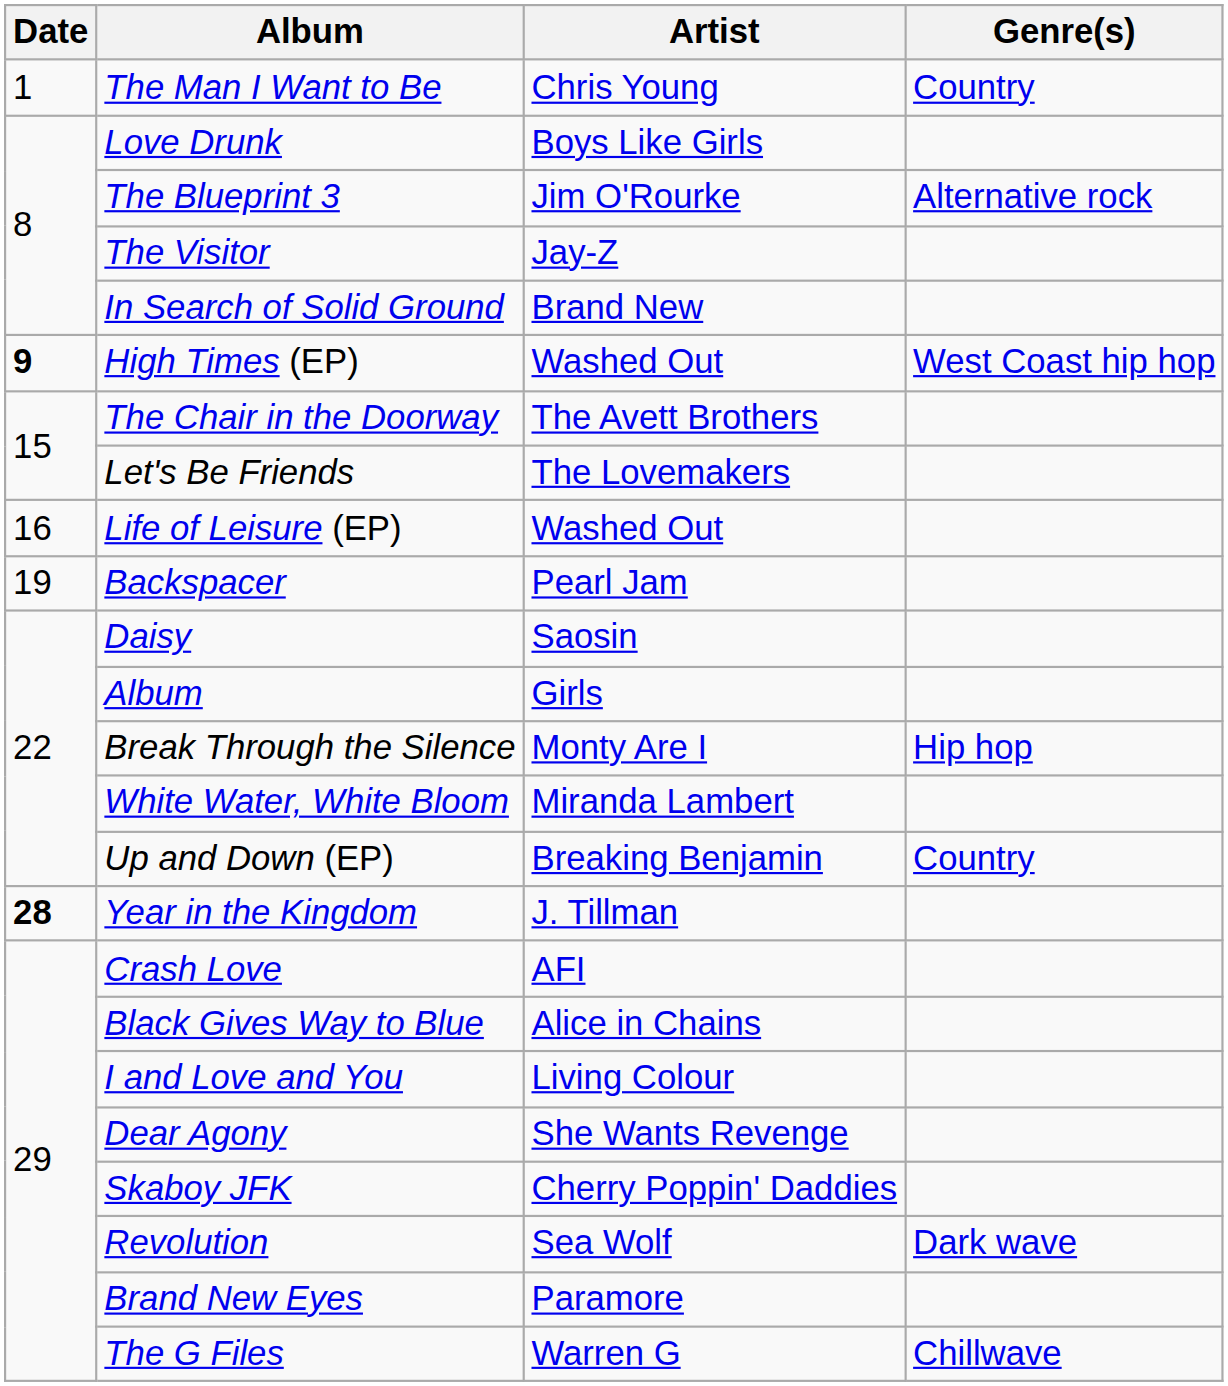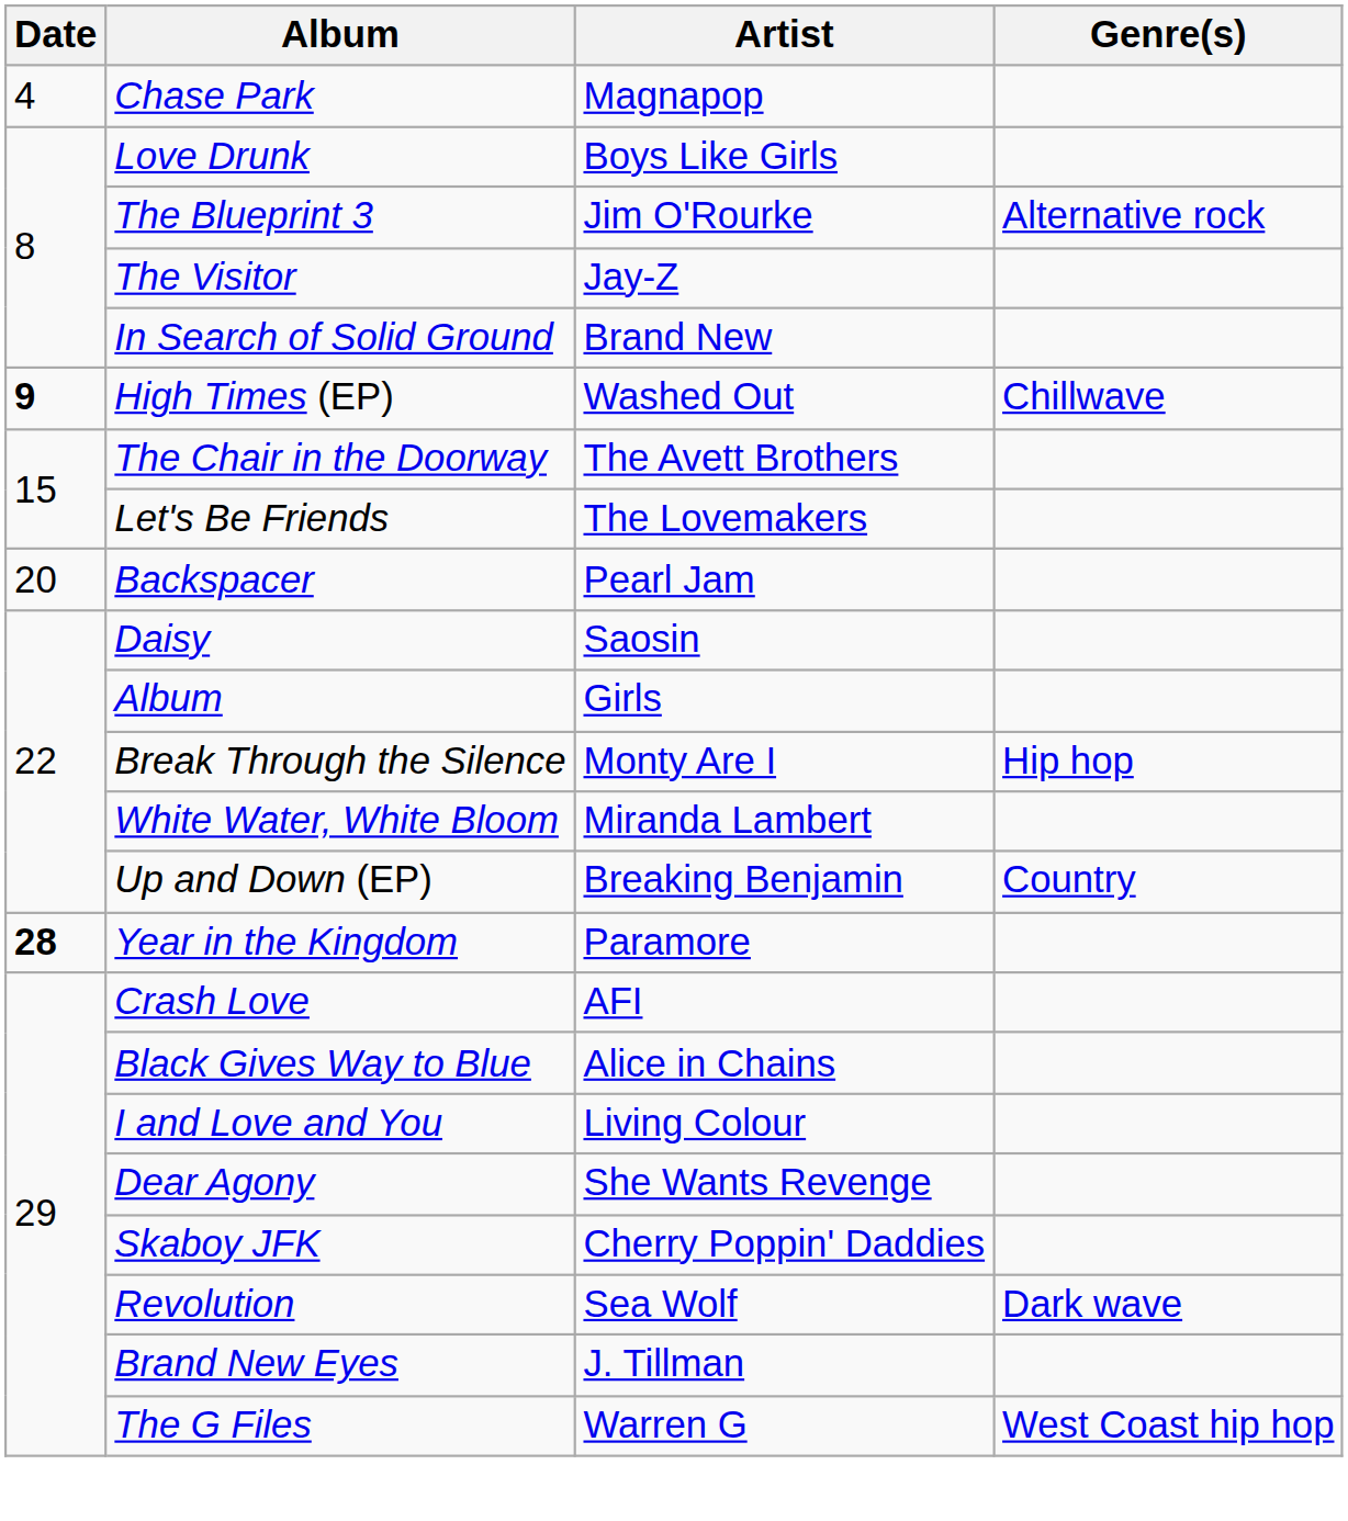- row: 1 | The Man I Want to Be | Chris Young | Country
+ row: 4 | Chase Park | Magnapop
High Times (EP) | Genre(s): West Coast hip hop -> Chillwave
- row: 16 | Life of Leisure (EP) | Washed Out
Backspacer | Date: 19 -> 20
Year in the Kingdom | Artist: J. Tillman -> Paramore
Brand New Eyes | Artist: Paramore -> J. Tillman
The G Files | Genre(s): Chillwave -> West Coast hip hop
